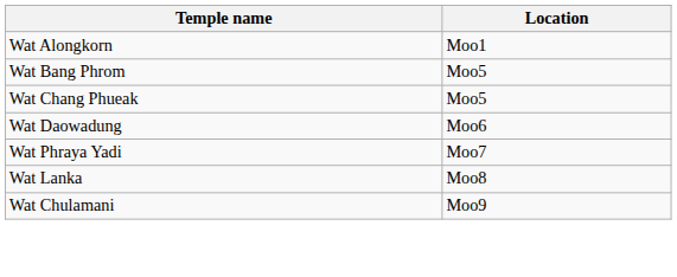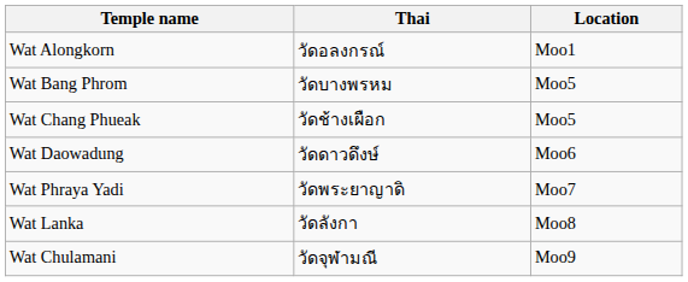+ column: Thai | วัดอลงกรณ์ | วัดบางพรหม | วัดช้างเผือก | วัดดาวดึงษ์ | วัดพระยาญาดิ | วัดลังกา | วัดจุฬามณี
